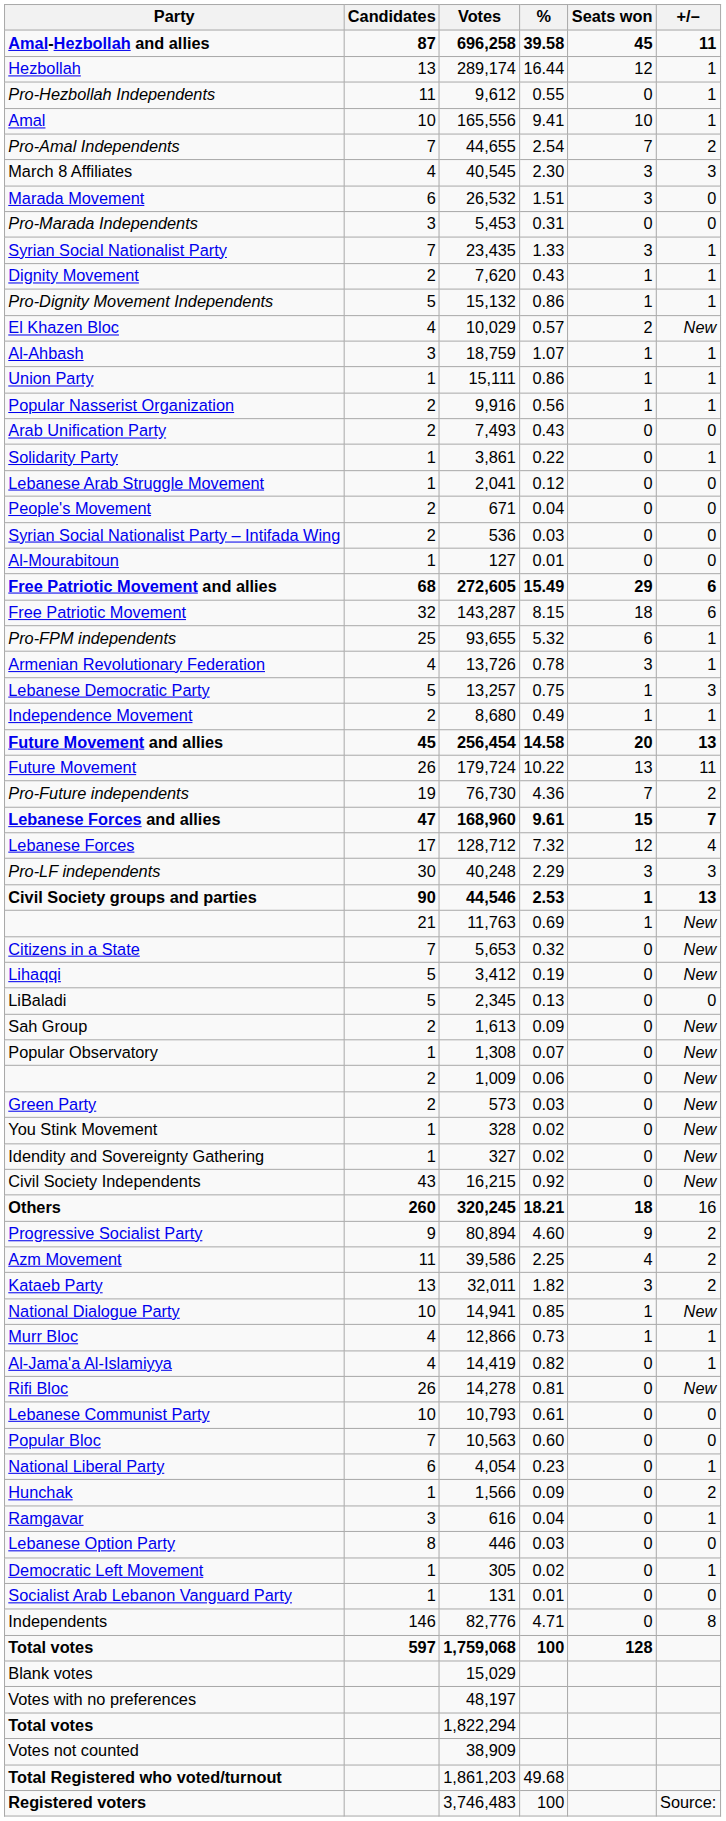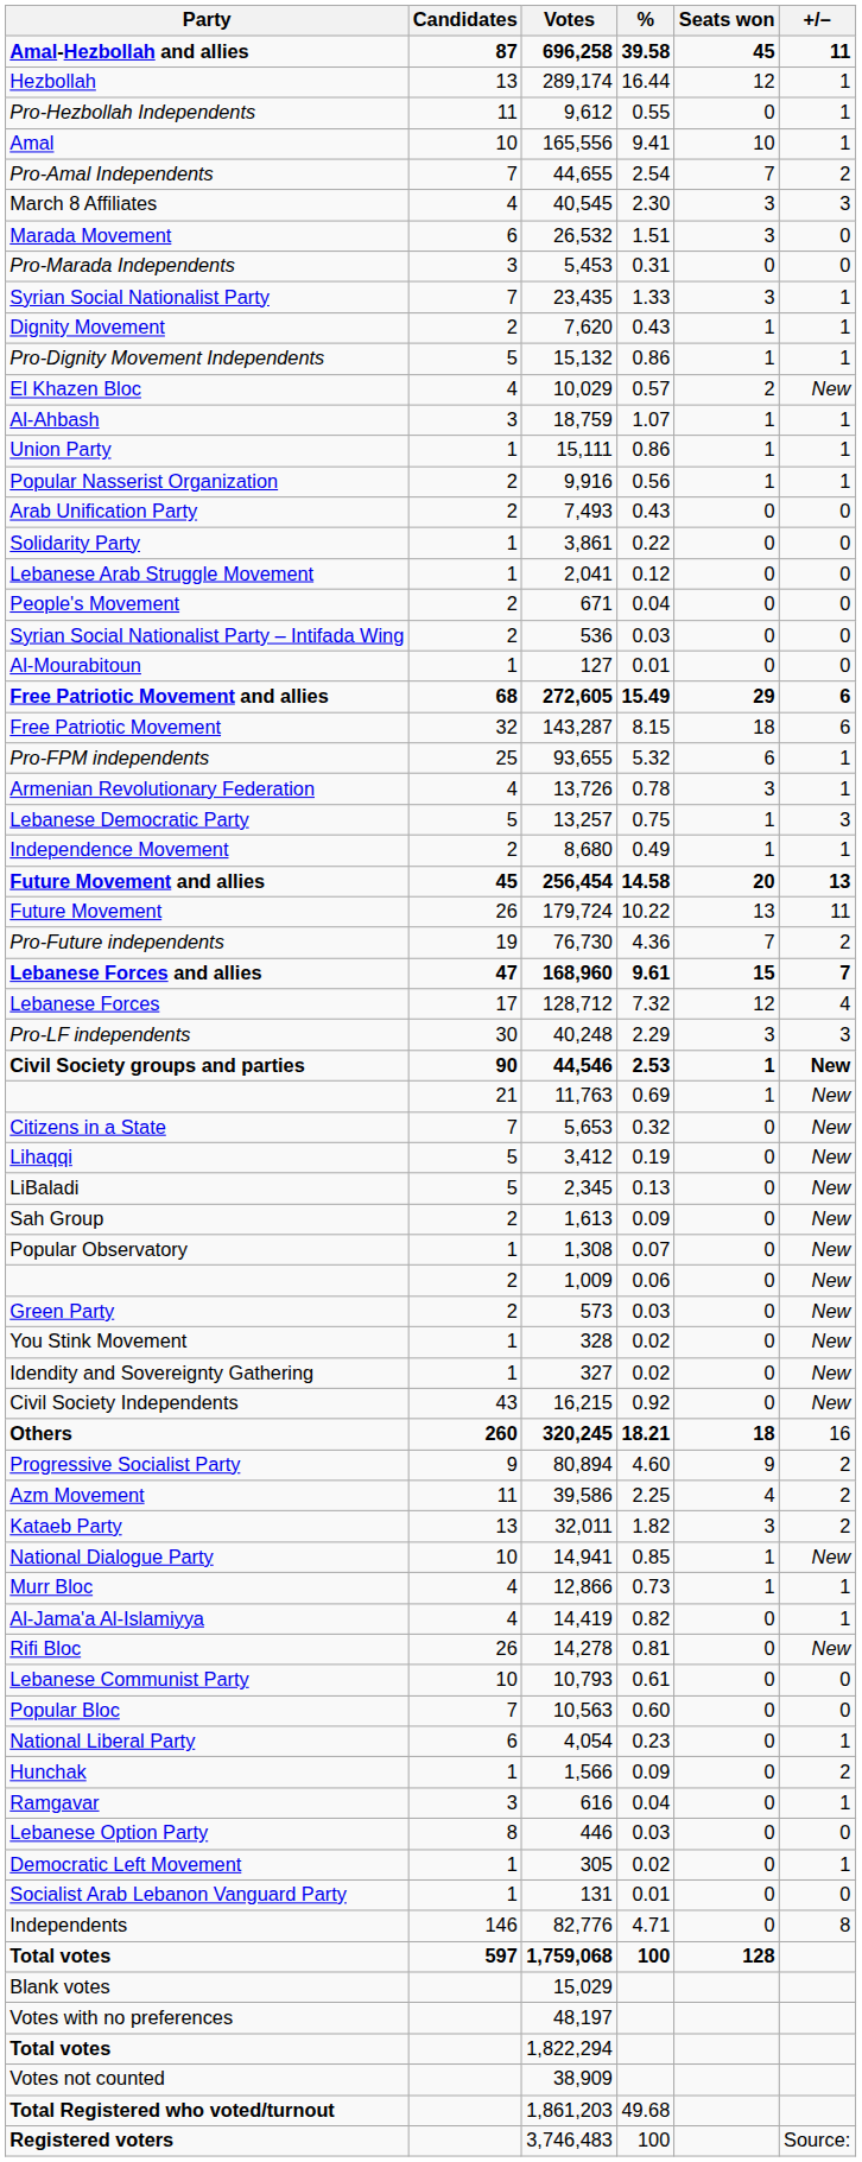Solidarity Party | +/–: 1 -> 0
Civil Society groups and parties | +/–: 13 -> New
LiBaladi | +/–: 0 -> New
